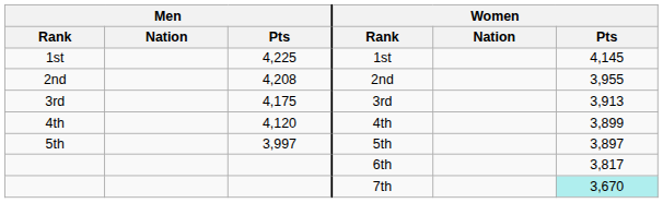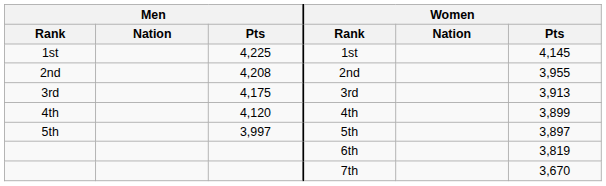6th | Women / Pts: 3,817 -> 3,819
7th | Women / Pts: paleturquoise background -> no background
